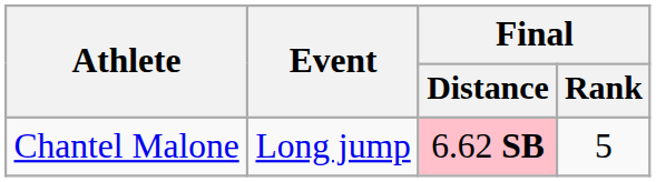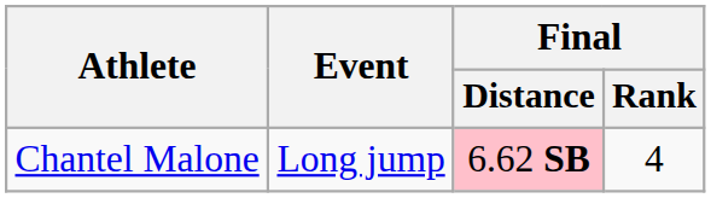Chantel Malone | Final / Rank: 5 -> 4
